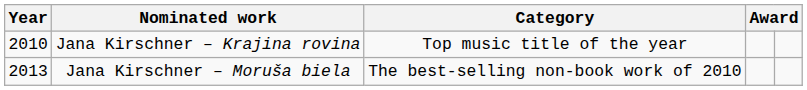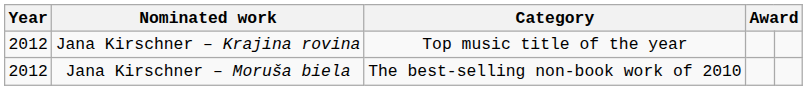Jana Kirschner – Krajina rovina | Year: 2010 -> 2012
Jana Kirschner – Moruša biela | Year: 2013 -> 2012
